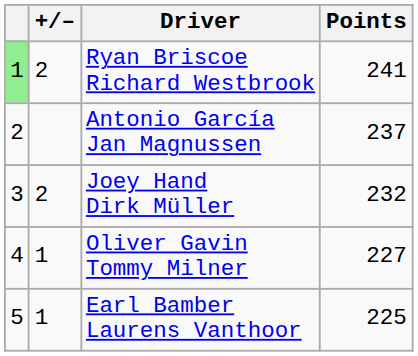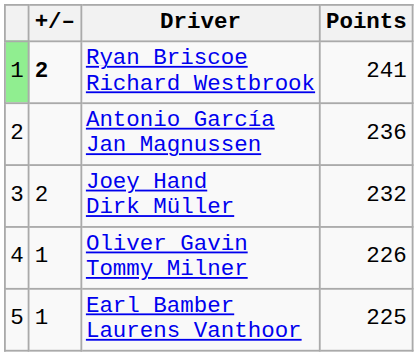Ryan Briscoe Richard Westbrook | +/–: normal -> bold
Antonio García Jan Magnussen | Points: 237 -> 236
Oliver Gavin Tommy Milner | Points: 227 -> 226
